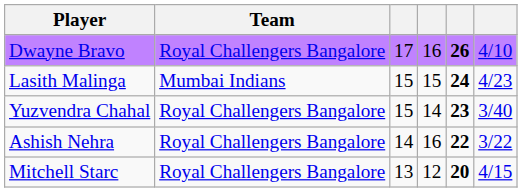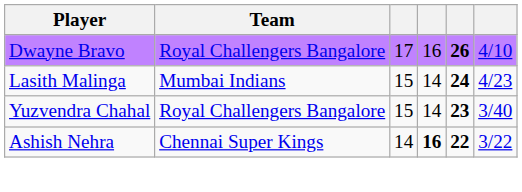Lasith Malinga | column 4: 15 -> 14
Ashish Nehra | Team: Royal Challengers Bangalore -> Chennai Super Kings
Ashish Nehra | column 4: normal -> bold
- row: Mitchell Starc | Royal Challengers Bangalore | 13 | 12 | 20 | 4/15
